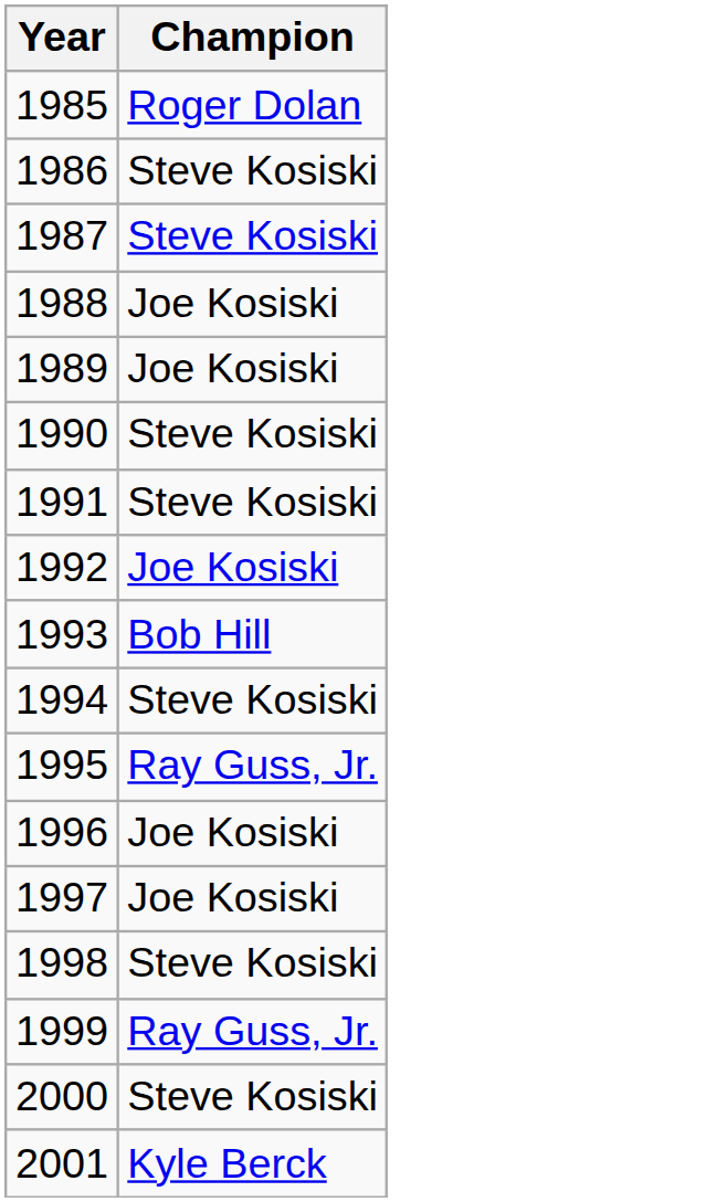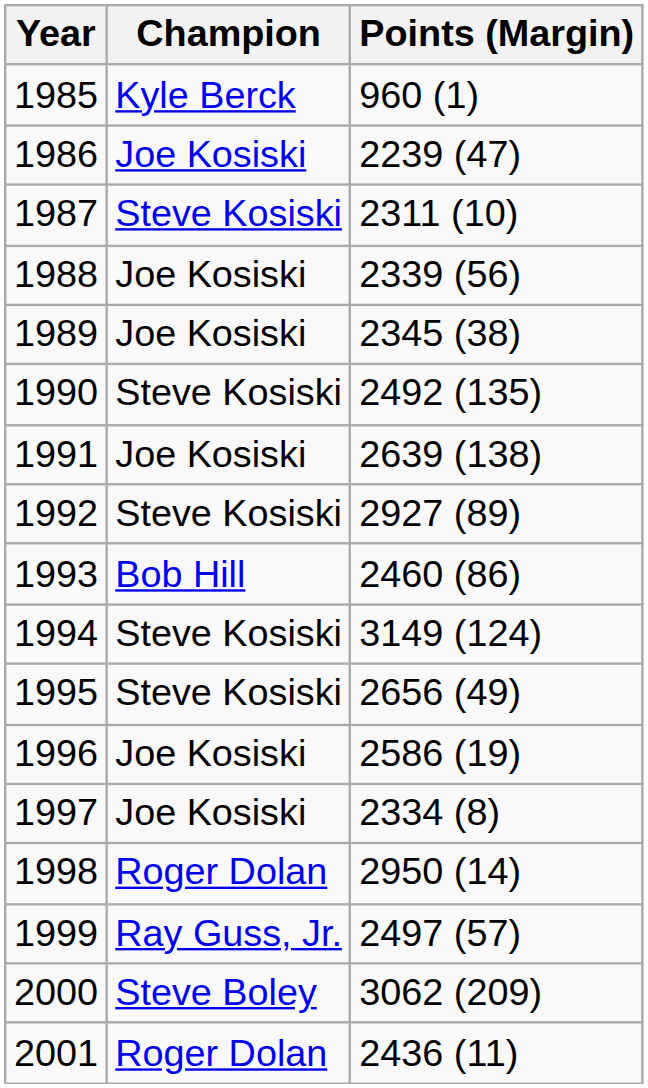+ column: Points (Margin) | 960 (1) | 2239 (47) | 2311 (10) | 2339 (56) | 2345 (38) | 2492 (135) | 2639 (138) | 2927 (89) | 2460 (86) | 3149 (124) | 2656 (49) | 2586 (19) | 2334 (8) | 2950 (14) | 2497 (57) | 3062 (209) | 2436 (11)
1985 | Champion: Roger Dolan -> Kyle Berck
1986 | Champion: Steve Kosiski -> Joe Kosiski
1991 | Champion: Steve Kosiski -> Joe Kosiski
1992 | Champion: Joe Kosiski -> Steve Kosiski
1995 | Champion: Ray Guss, Jr. -> Steve Kosiski
1998 | Champion: Steve Kosiski -> Roger Dolan
2000 | Champion: Steve Kosiski -> Steve Boley
2001 | Champion: Kyle Berck -> Roger Dolan
